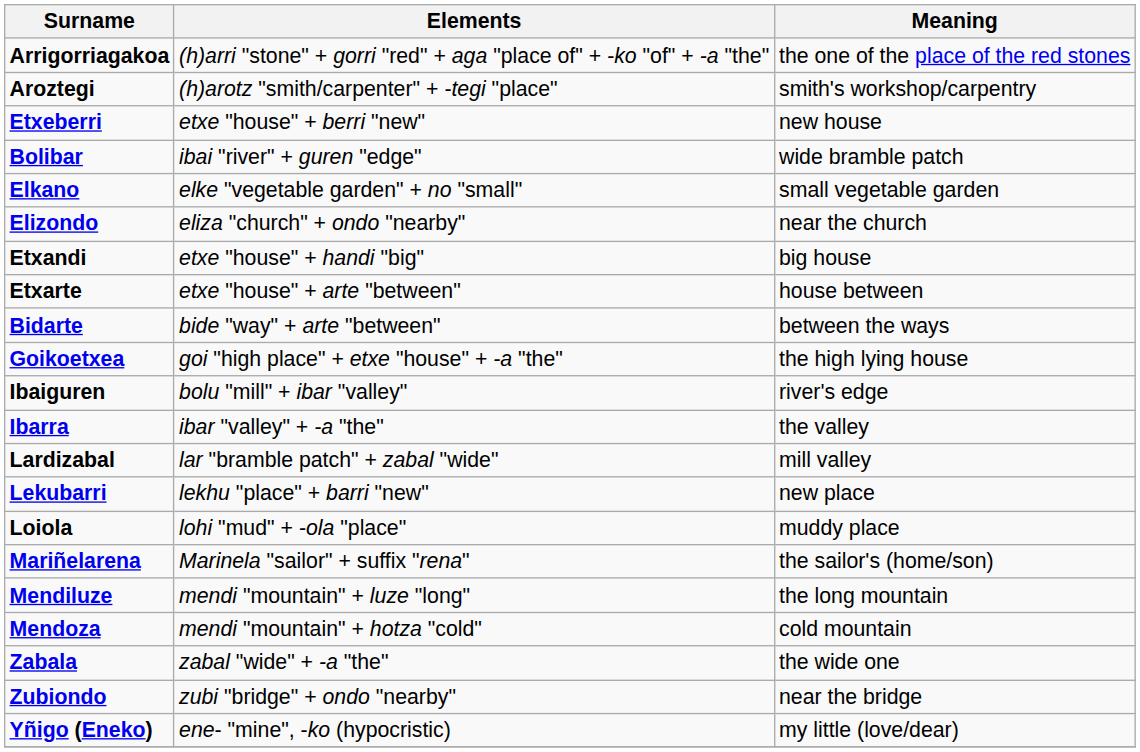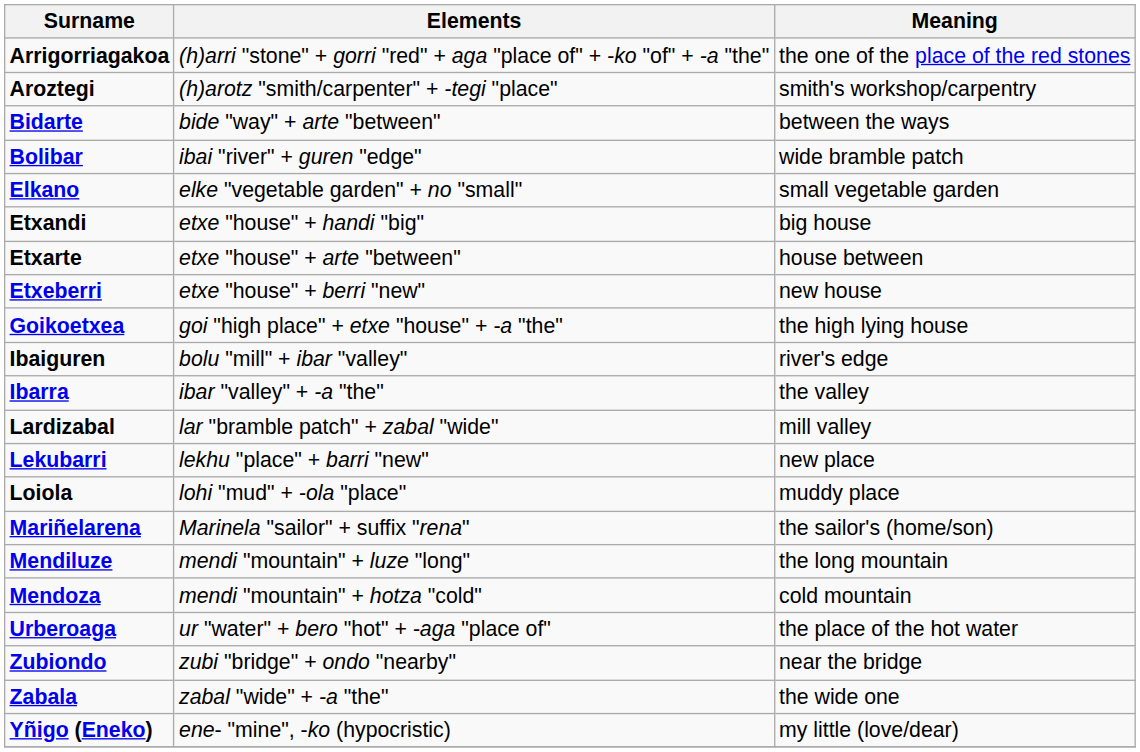rows swapped: Bidarte <-> Etxeberri
- row: Elizondo | eliza "church" + ondo "nearby" | near the church
+ row: Urberoaga | ur "water" + bero "hot" + -aga "place of" | the place of the hot water
rows swapped: Zabala <-> Zubiondo
